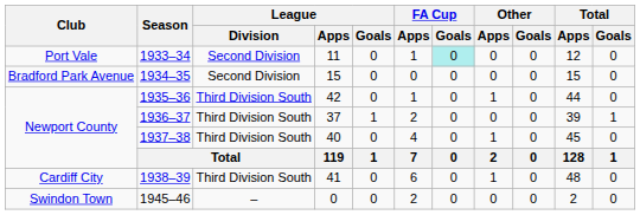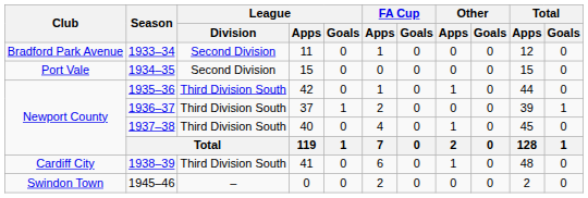1933–34 | Club: Port Vale -> Bradford Park Avenue
1933–34 | FA Cup / Goals: paleturquoise background -> no background
1934–35 | Club: Bradford Park Avenue -> Port Vale
